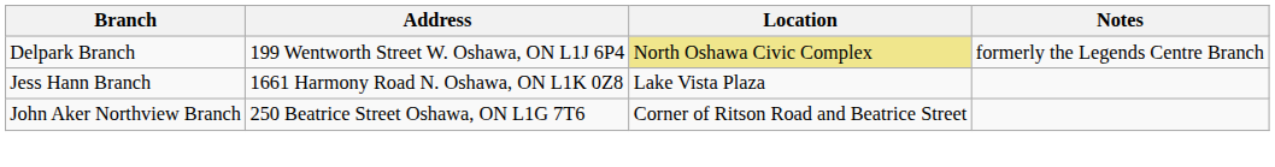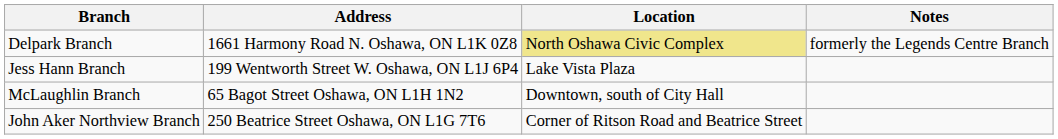Delpark Branch | Address: 199 Wentworth Street W. Oshawa, ON L1J 6P4 -> 1661 Harmony Road N. Oshawa, ON L1K 0Z8
Jess Hann Branch | Address: 1661 Harmony Road N. Oshawa, ON L1K 0Z8 -> 199 Wentworth Street W. Oshawa, ON L1J 6P4
+ row: McLaughlin Branch | 65 Bagot Street Oshawa, ON L1H 1N2 | Downtown, south of City Hall
